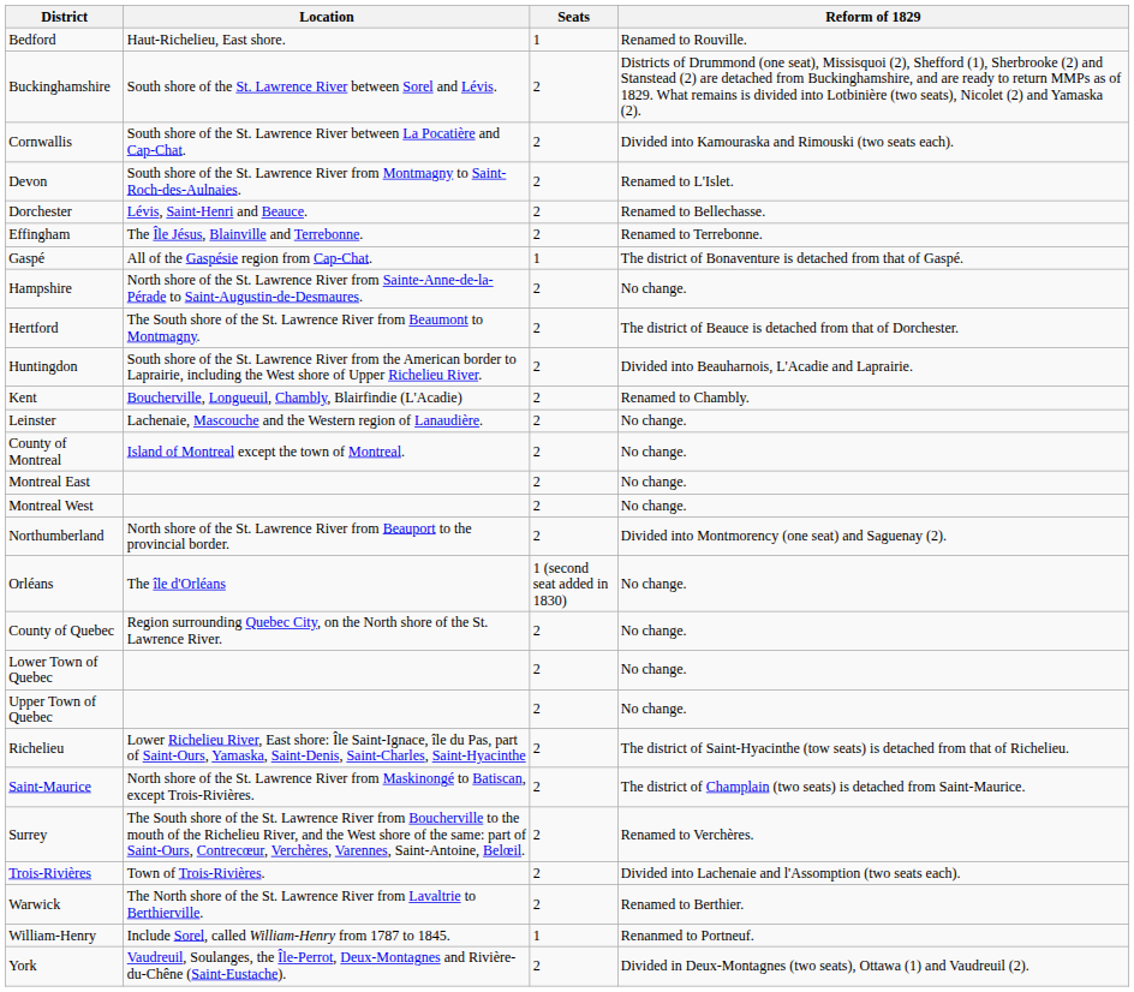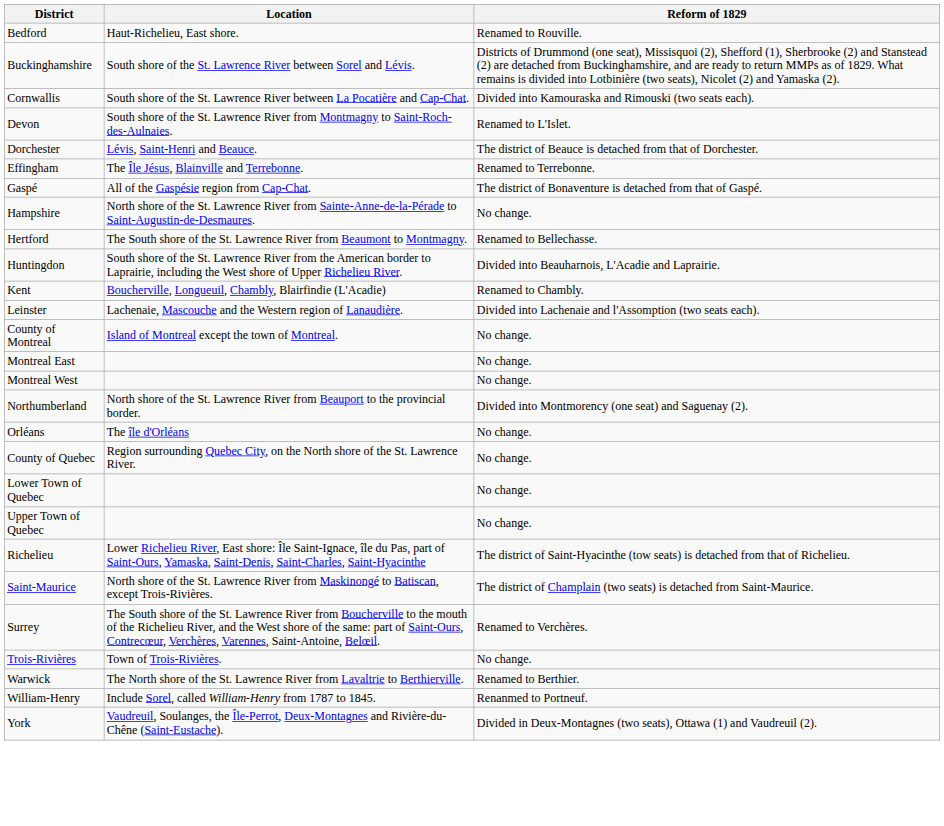- column: Seats | 1 | 2 | 2 | 2 | 2 | 2 | 1 | 2 | 2 | 2 | 2 | 2 | 2 | 2 | 2 | 2 | 1 (second seat added in 1830) | 2 | 2 | 2 | 2 | 2 | 2 | 2 | 2 | 1 | 2
Dorchester | Reform of 1829: Renamed to Bellechasse. -> The district of Beauce is detached from that of Dorchester.
Hertford | Reform of 1829: The district of Beauce is detached from that of Dorchester. -> Renamed to Bellechasse.
Leinster | Reform of 1829: No change. -> Divided into Lachenaie and l'Assomption (two seats each).
Trois-Rivières | Reform of 1829: Divided into Lachenaie and l'Assomption (two seats each). -> No change.
